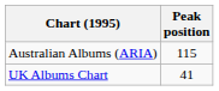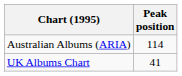Australian Albums (ARIA) | Peak position: 115 -> 114
